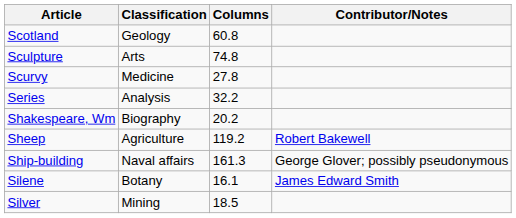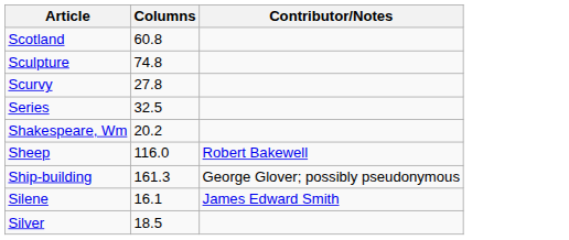- column: Classification | Geology | Arts | Medicine | Analysis | Biography | Agriculture | Naval affairs | Botany | Mining
Series | Columns: 32.2 -> 32.5
Sheep | Columns: 119.2 -> 116.0
